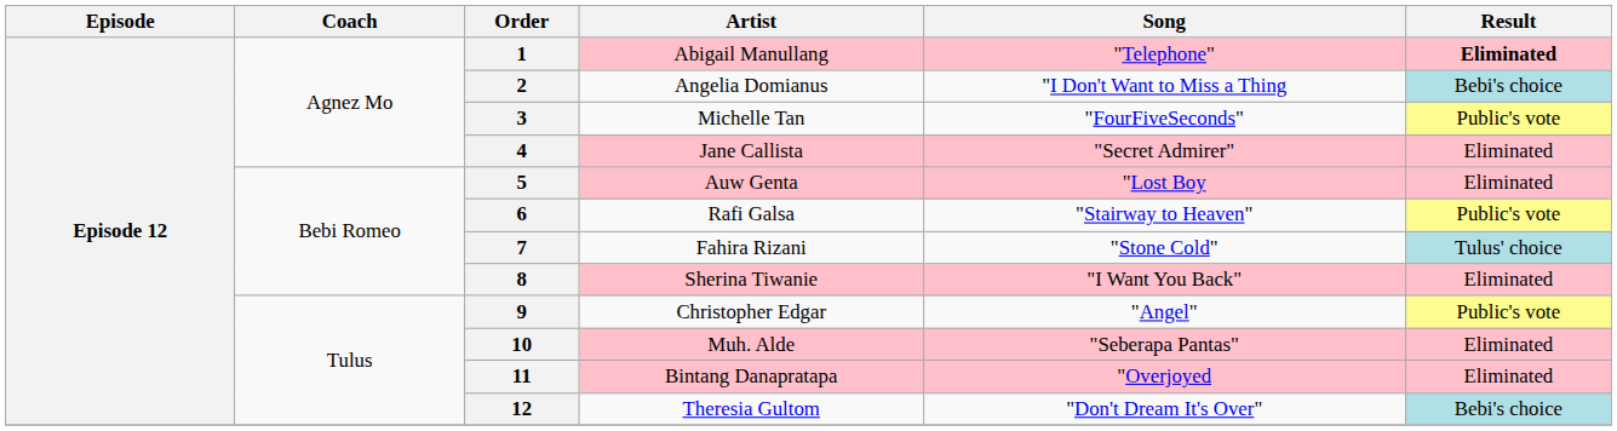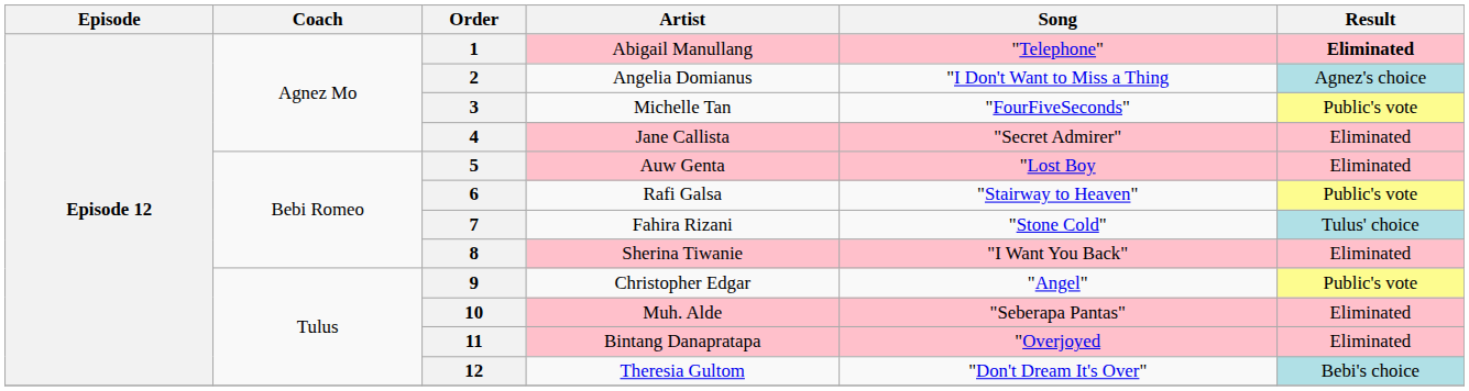2 | Result: Bebi's choice -> Agnez's choice
